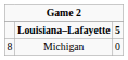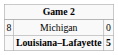rows swapped: Michigan <-> Louisiana–Lafayette
